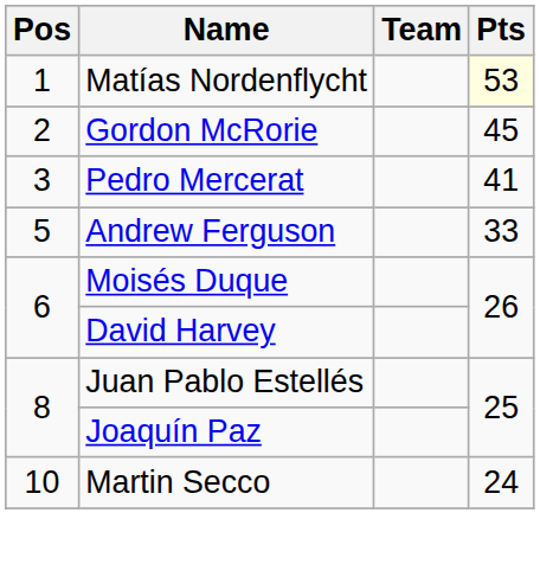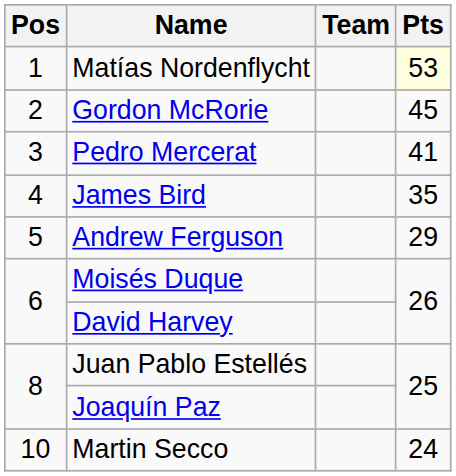+ row: 4 | James Bird | 35
Andrew Ferguson | Pts: 33 -> 29
